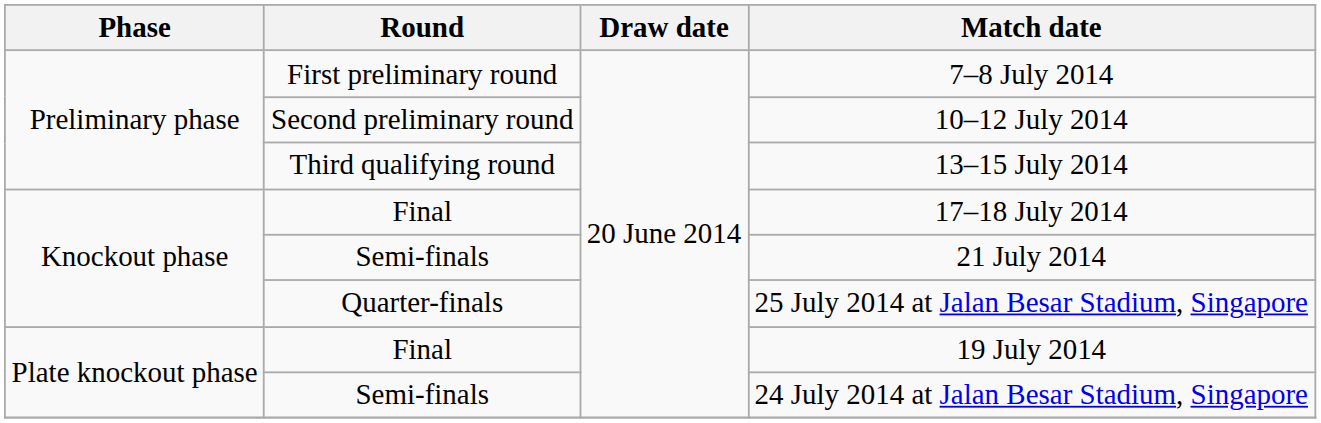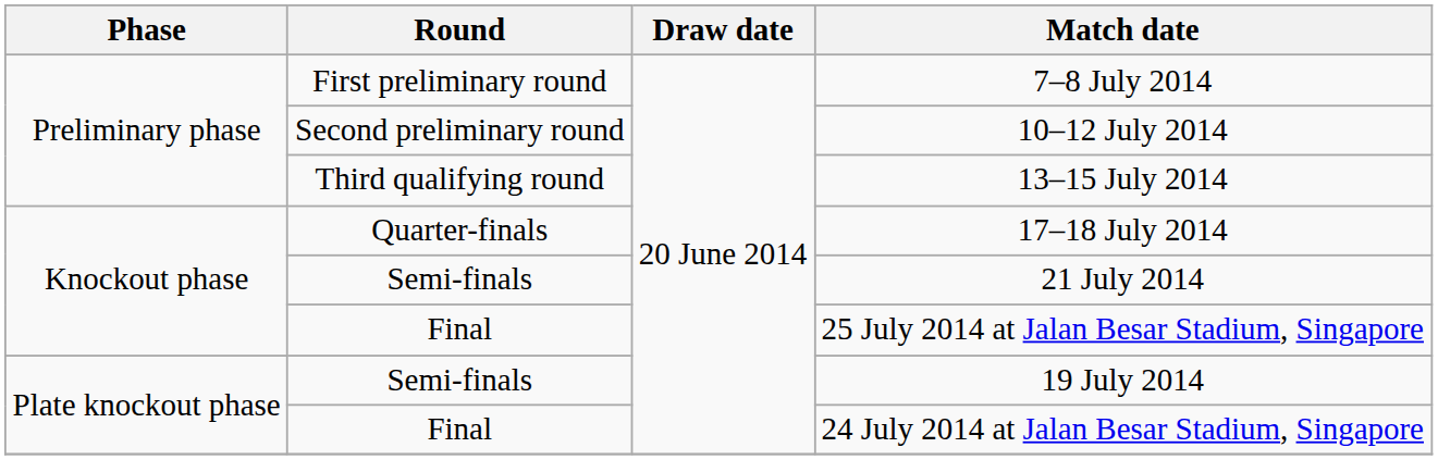17–18 July 2014 | Round: Final -> Quarter-finals
25 July 2014 at Jalan Besar Stadium, Singapore | Round: Quarter-finals -> Final
19 July 2014 | Round: Final -> Semi-finals
24 July 2014 at Jalan Besar Stadium, Singapore | Round: Semi-finals -> Final
